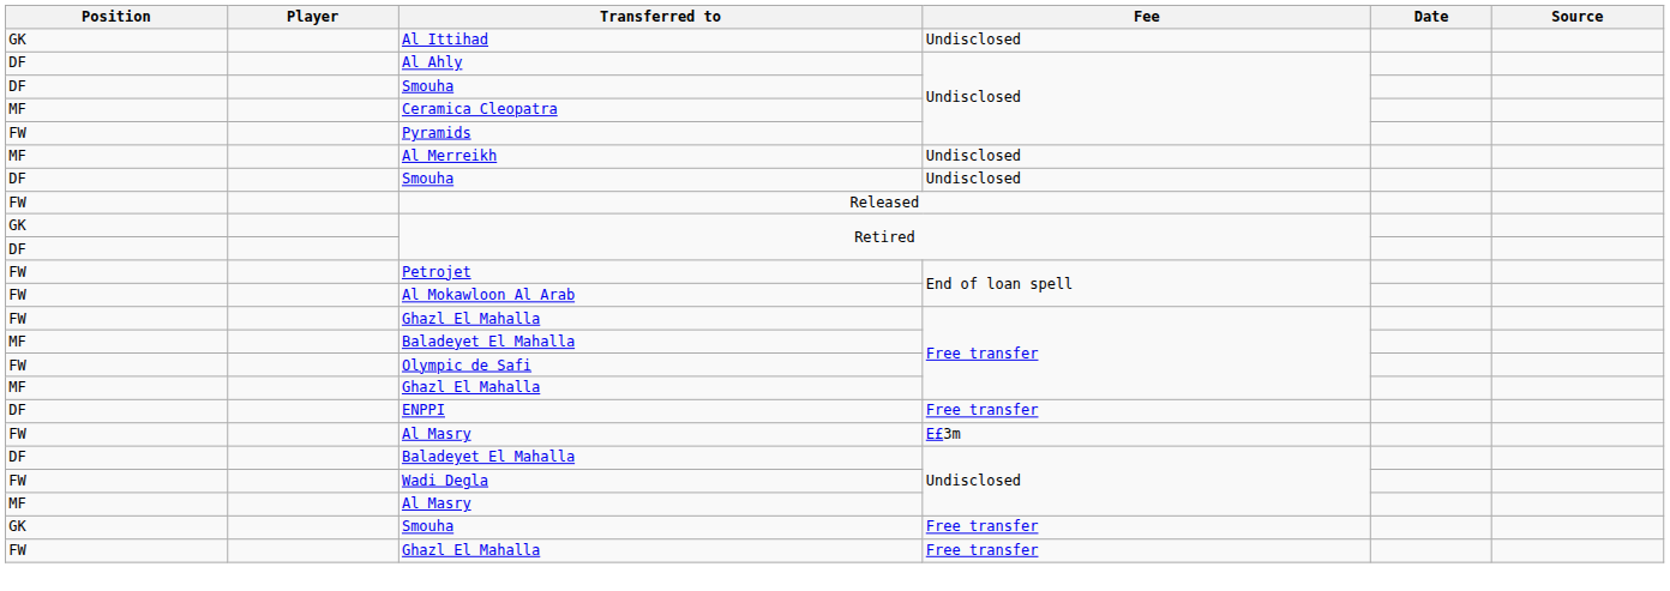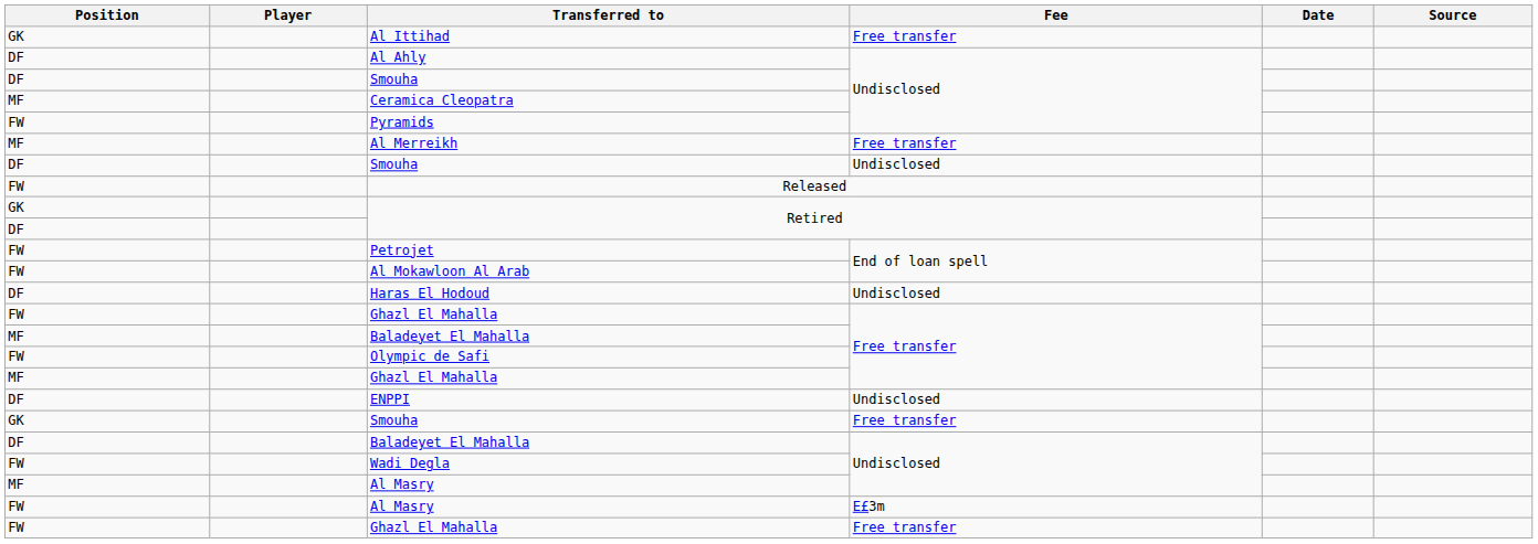Al Ittihad | Fee: Undisclosed -> Free transfer
Al Merreikh | Fee: Undisclosed -> Free transfer
+ row: DF | Haras El Hodoud | Undisclosed
ENPPI | Fee: Free transfer -> Undisclosed
rows swapped: GK / Smouha <-> FW / Al Masry
